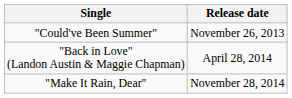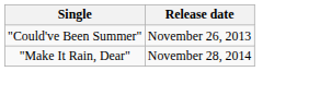- row: "Back in Love" (Landon Austin & Maggie Chapman) | April 28, 2014
